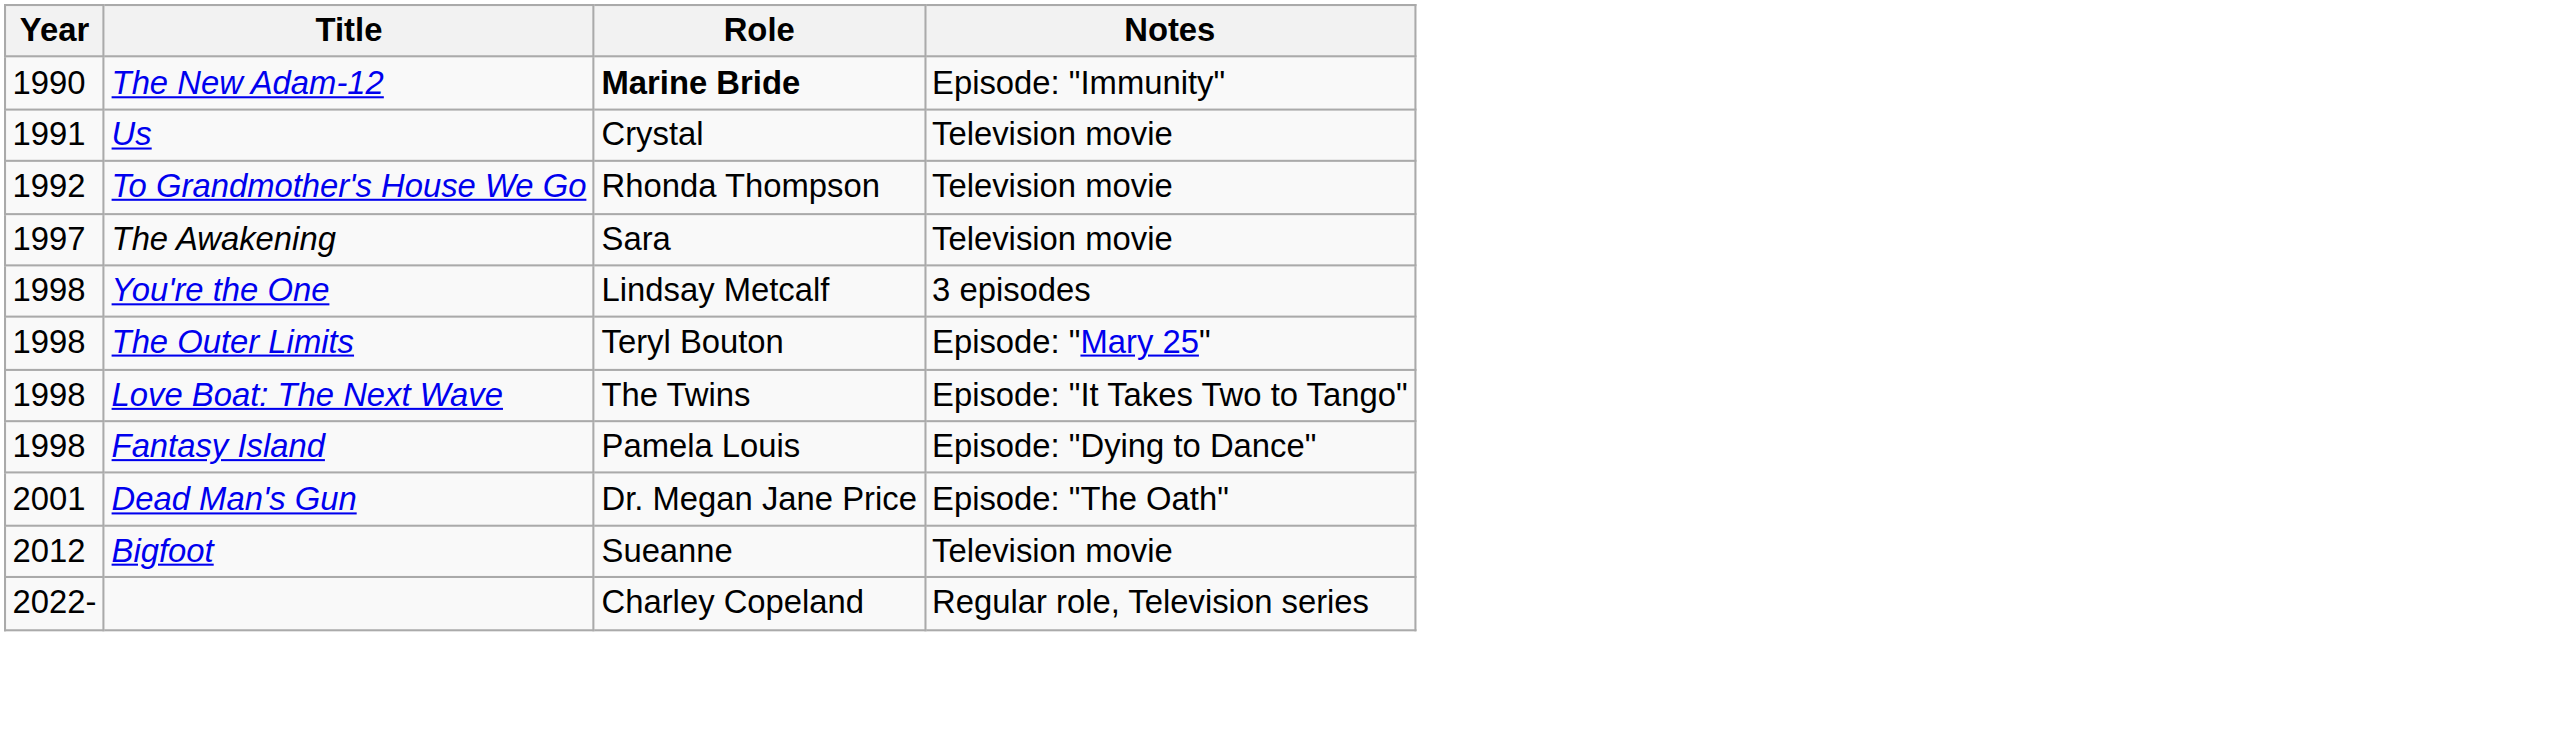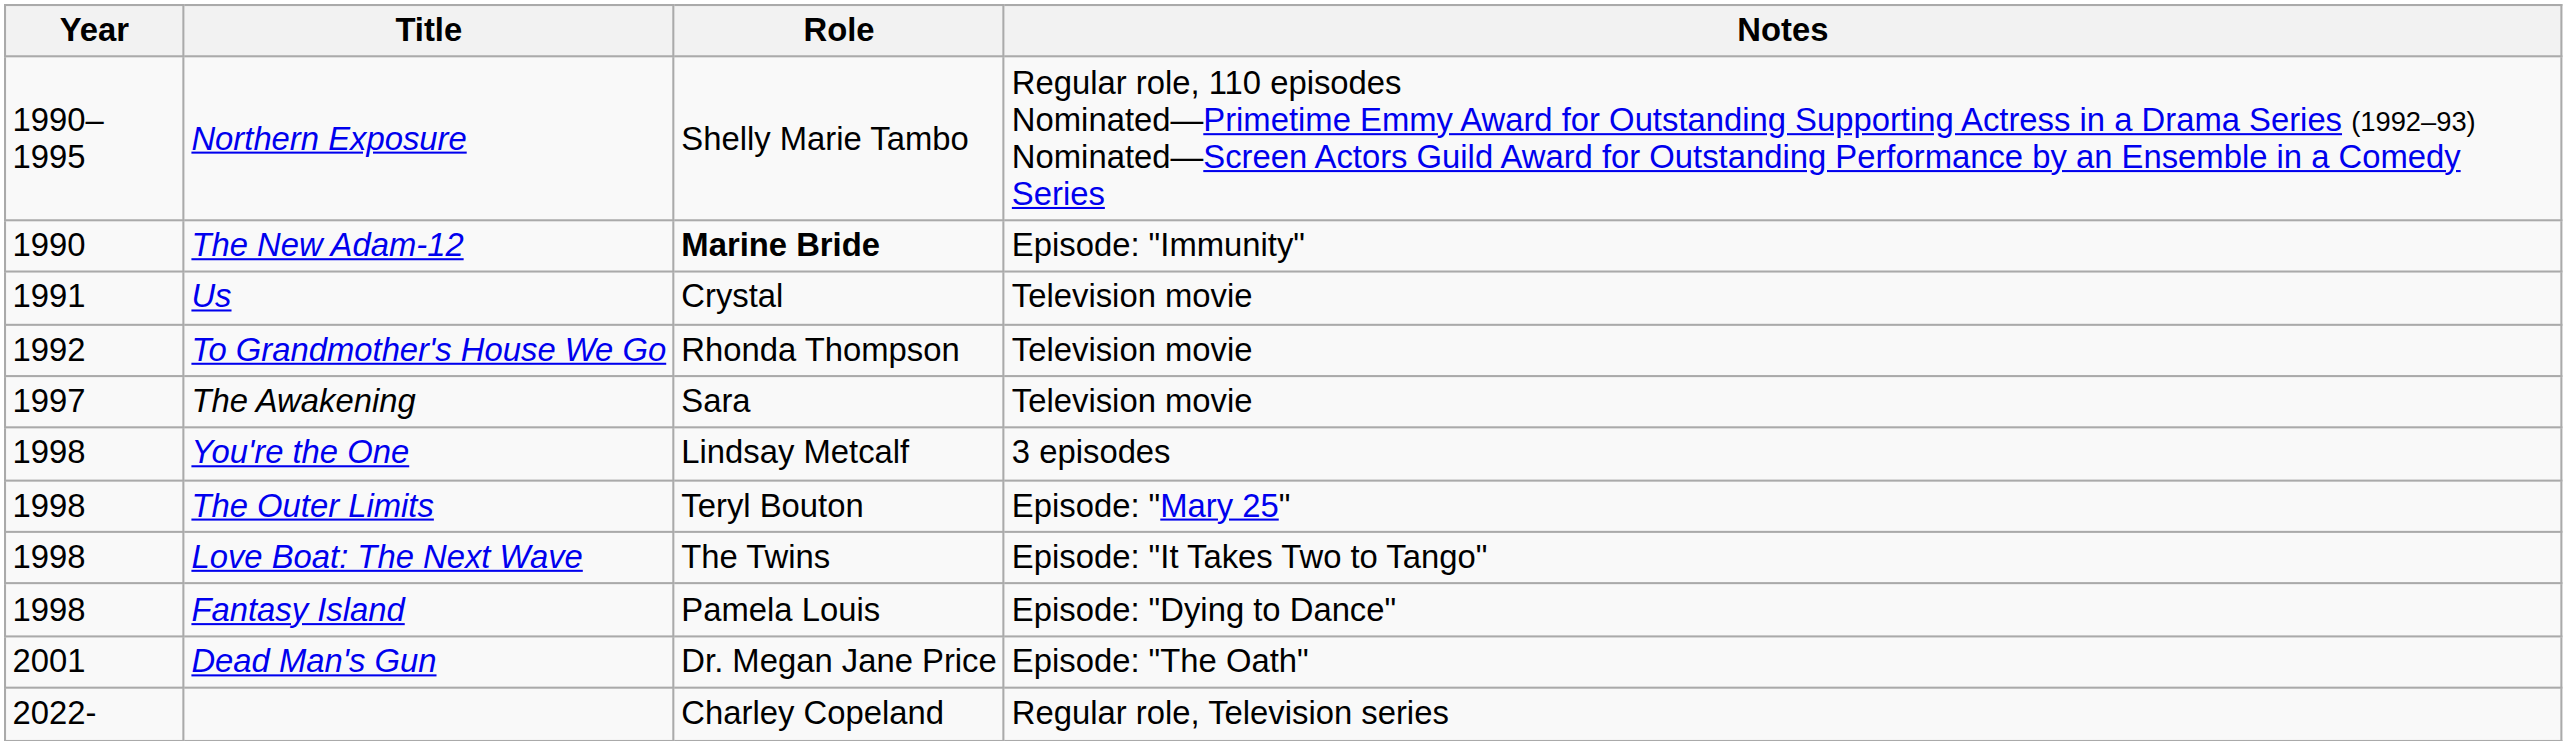+ row: 1990–1995 | Northern Exposure | Shelly Marie Tambo | Regular role, 110 episodes Nominated—Primetime Emmy Award for Outstanding Supporting Actress in a Drama Series (1992–93) Nominated—Screen Actors Guild Award for Outstanding Performance by an Ensemble in a Comedy Series
- row: 2012 | Bigfoot | Sueanne | Television movie
